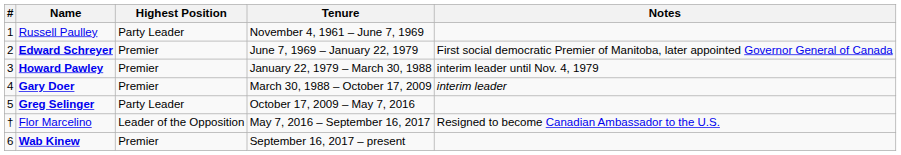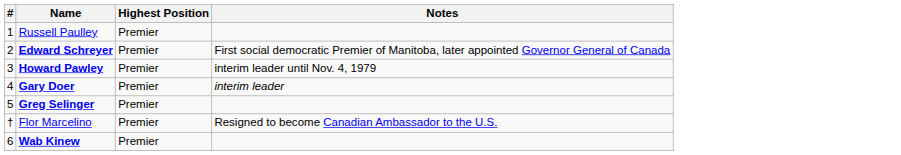- column: Tenure | November 4, 1961 – June 7, 1969 | June 7, 1969 – January 22, 1979 | January 22, 1979 – March 30, 1988 | March 30, 1988 – October 17, 2009 | October 17, 2009 – May 7, 2016 | May 7, 2016 – September 16, 2017 | September 16, 2017 – present
Russell Paulley | Highest Position: Party Leader -> Premier
Greg Selinger | Highest Position: Party Leader -> Premier
Flor Marcelino | Highest Position: Leader of the Opposition -> Premier
